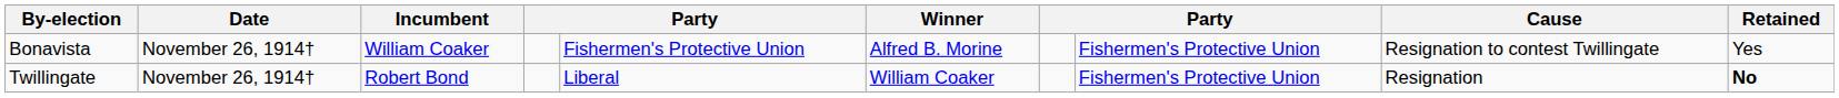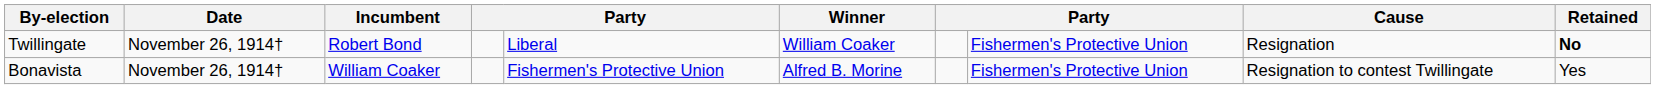rows swapped: Twillingate <-> Bonavista
